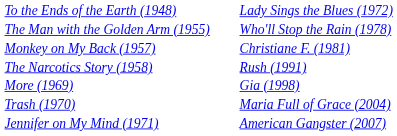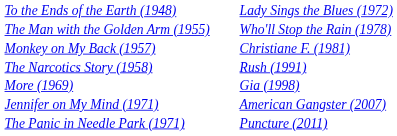- row: Trash (1970) | Maria Full of Grace (2004)
+ row: The Panic in Needle Park (1971) | Puncture (2011)
